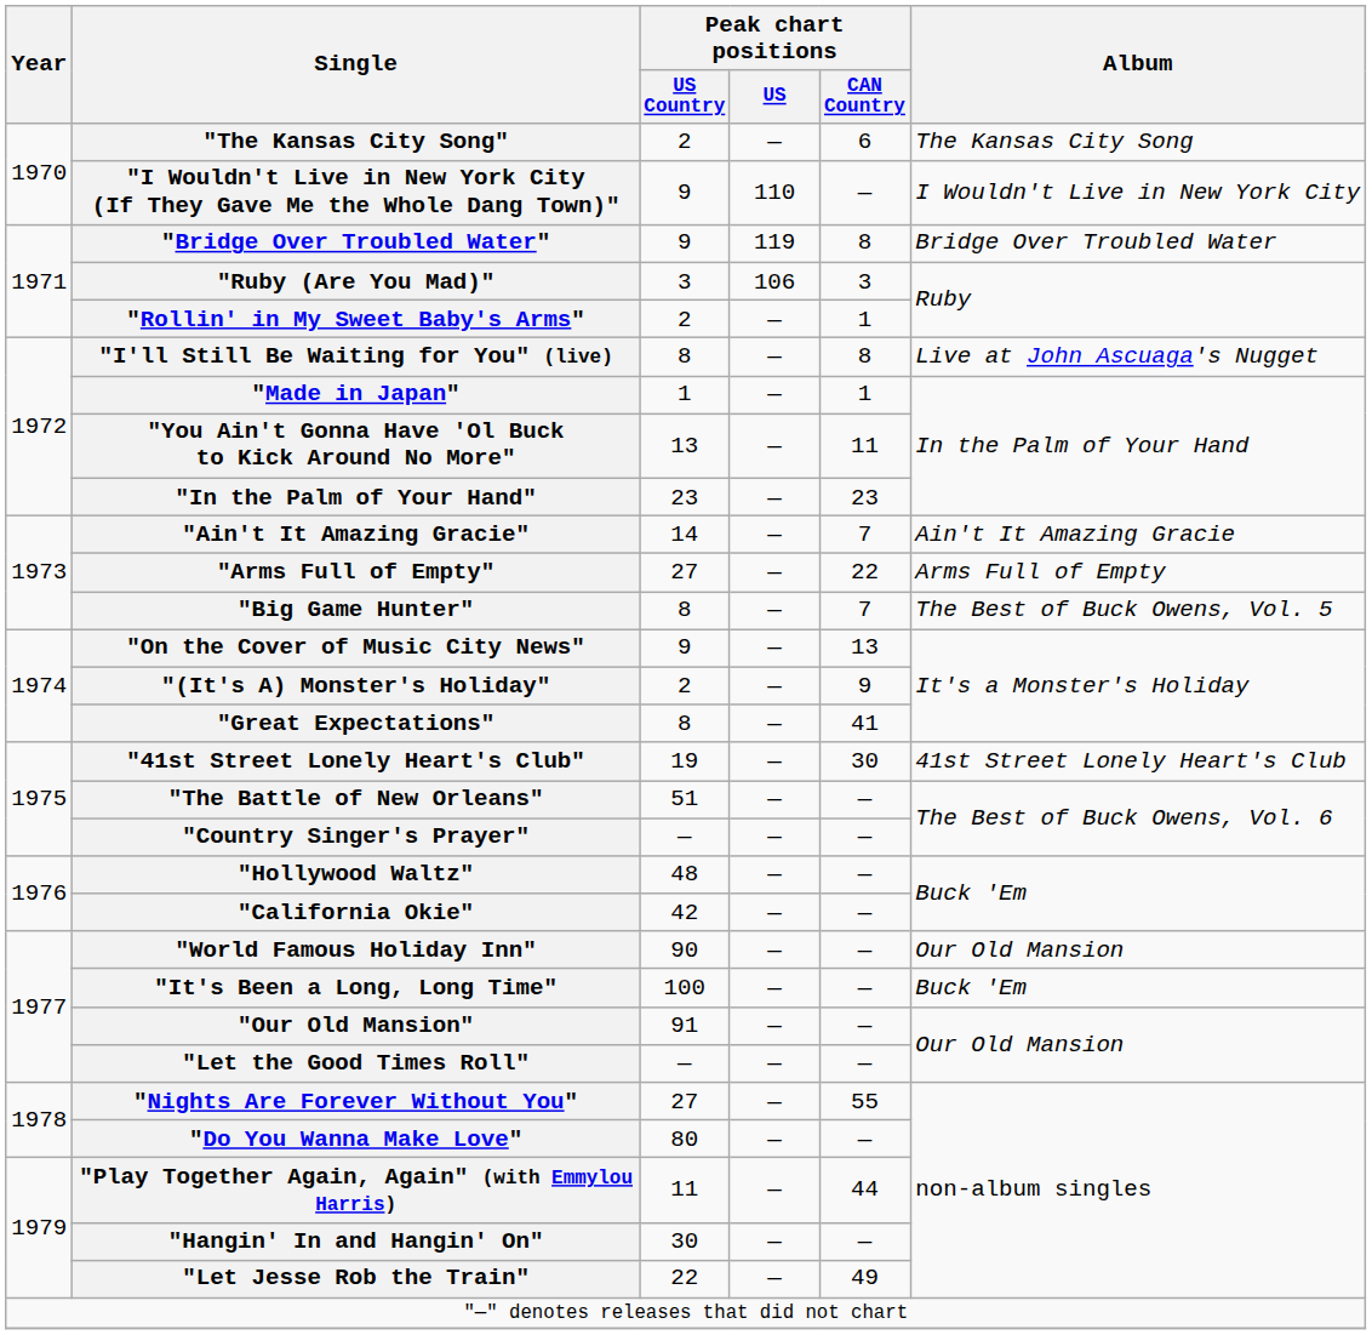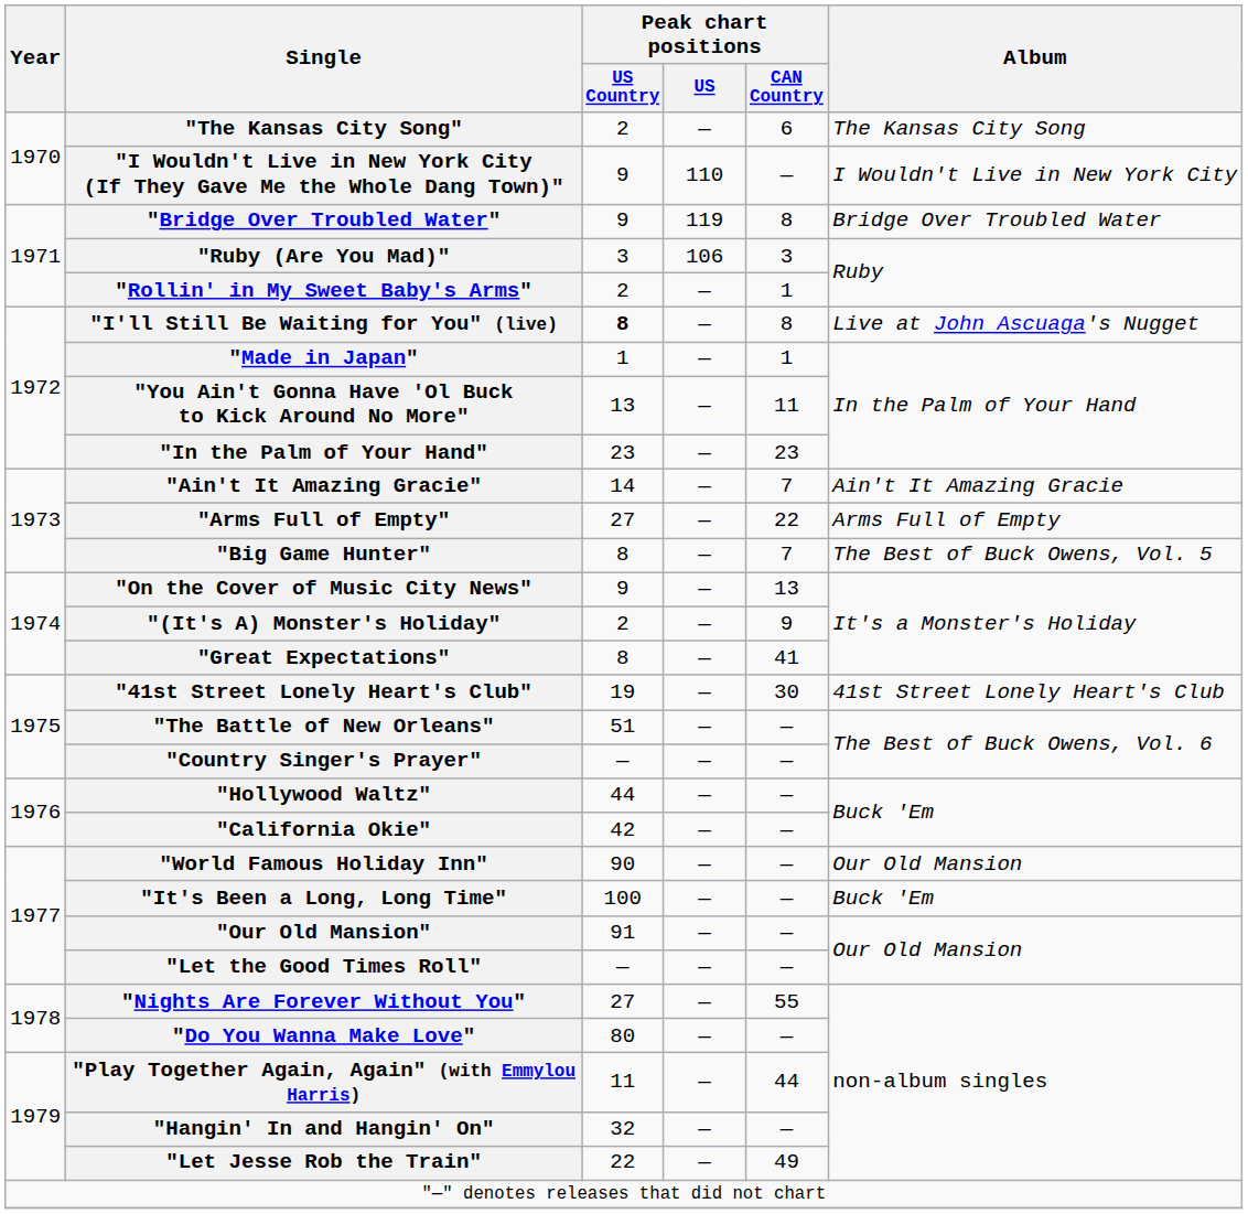"I'll Still Be Waiting for You" (live) | Peak chart positions / US Country: normal -> bold
"Hollywood Waltz" | Peak chart positions / US Country: 48 -> 44
"Hangin' In and Hangin' On" | Peak chart positions / US Country: 30 -> 32
